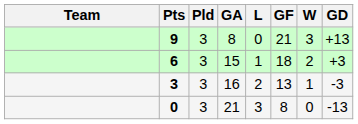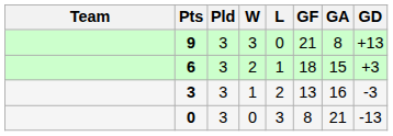columns swapped: W <-> GA
